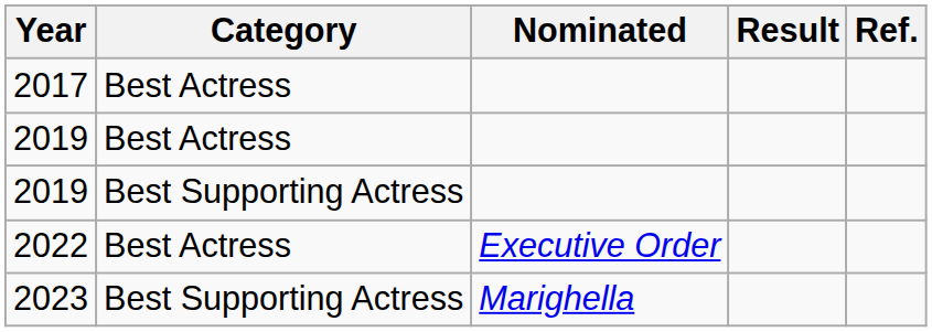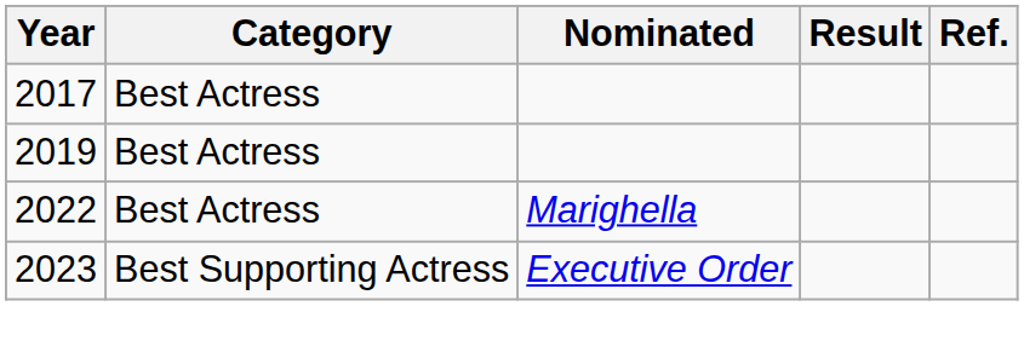- row: 2019 | Best Supporting Actress
2022 | Nominated: Executive Order -> Marighella
2023 | Nominated: Marighella -> Executive Order
